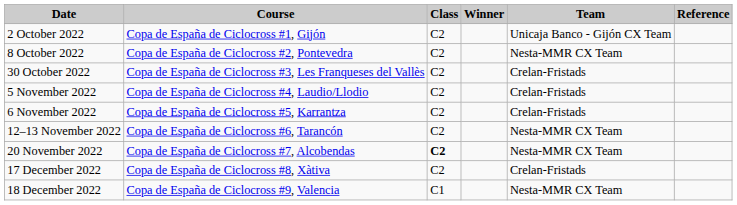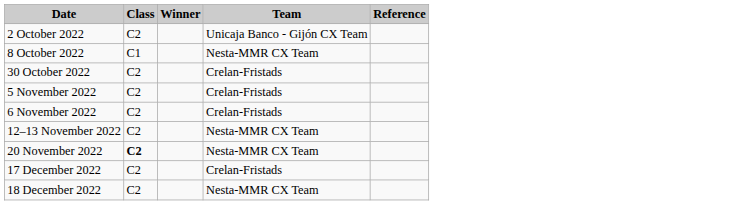- column: Course | Copa de España de Ciclocross #1, Gijón | Copa de España de Ciclocross #2, Pontevedra | Copa de España de Ciclocross #3, Les Franqueses del Vallès | Copa de España de Ciclocross #4, Laudio/Llodio | Copa de España de Ciclocross #5, Karrantza | Copa de España de Ciclocross #6, Tarancón | Copa de España de Ciclocross #7, Alcobendas | Copa de España de Ciclocross #8, Xàtiva | Copa de España de Ciclocross #9, Valencia
8 October 2022 | Class: C2 -> C1
18 December 2022 | Class: C1 -> C2
